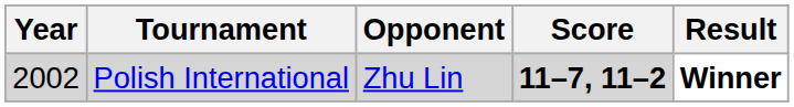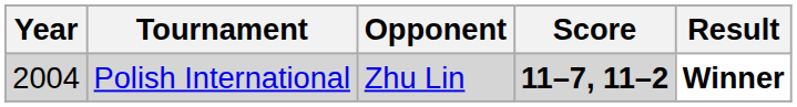Polish International | Year: 2002 -> 2004
